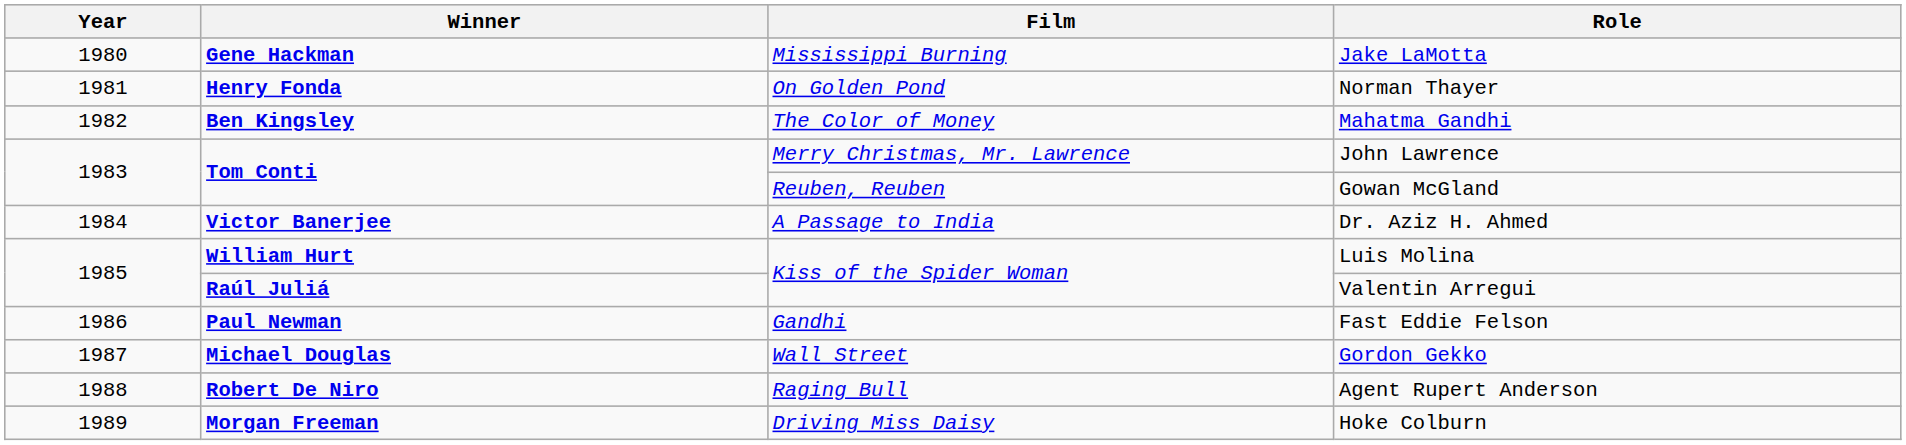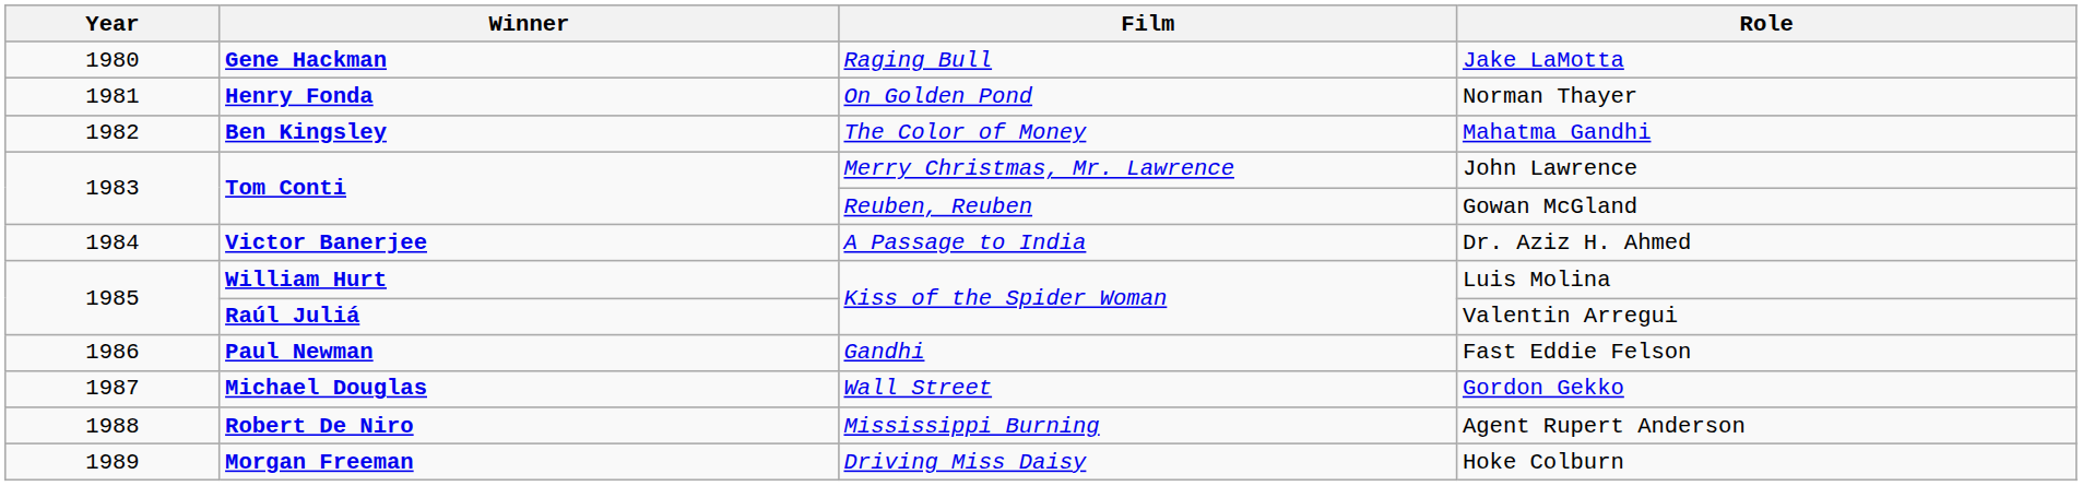Jake LaMotta | Film: Mississippi Burning -> Raging Bull
Agent Rupert Anderson | Film: Raging Bull -> Mississippi Burning
